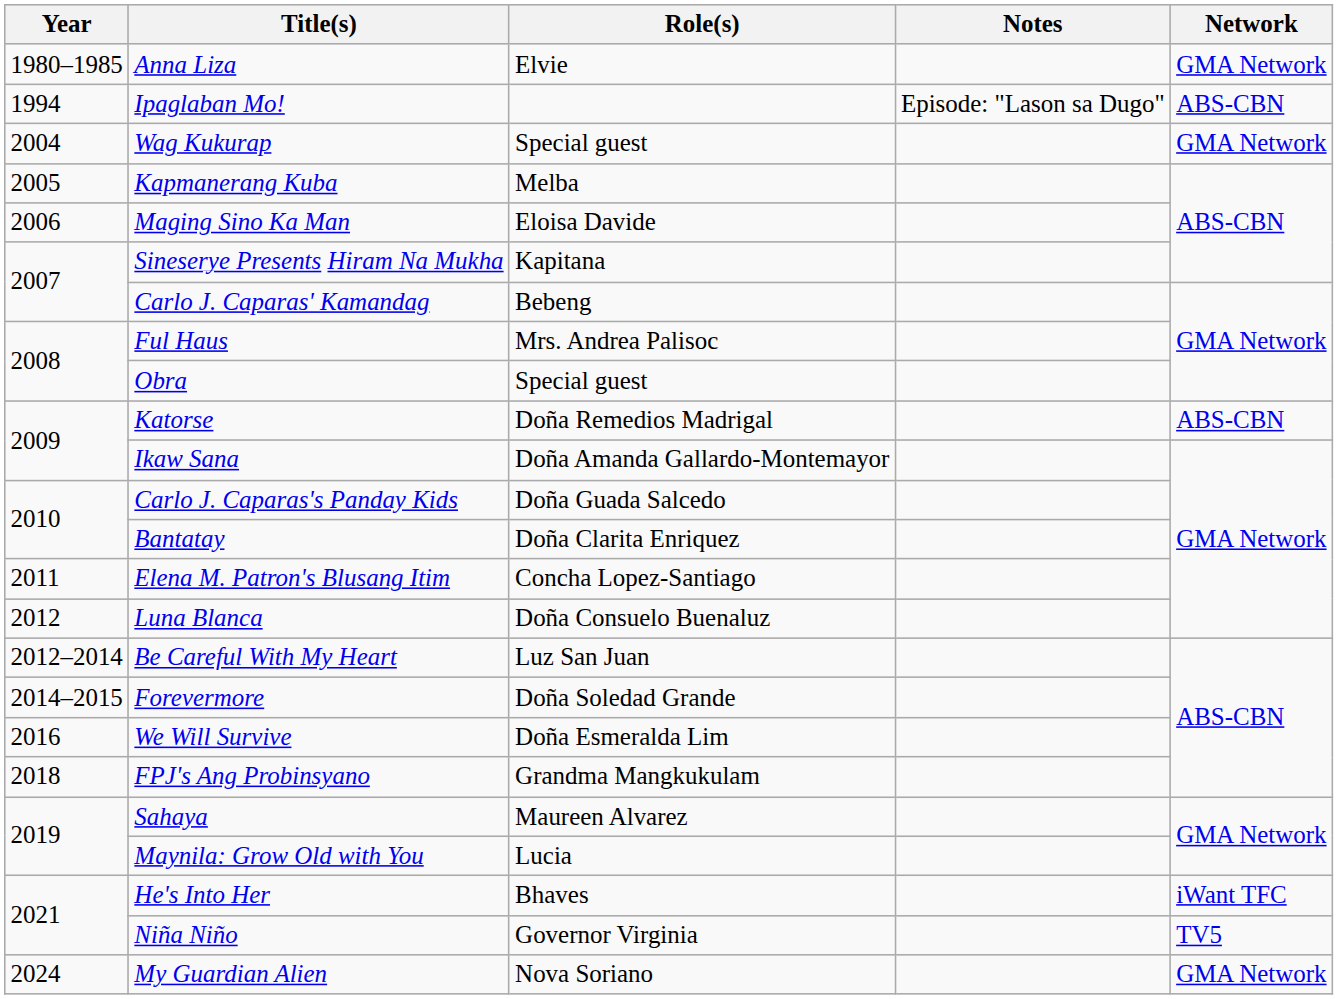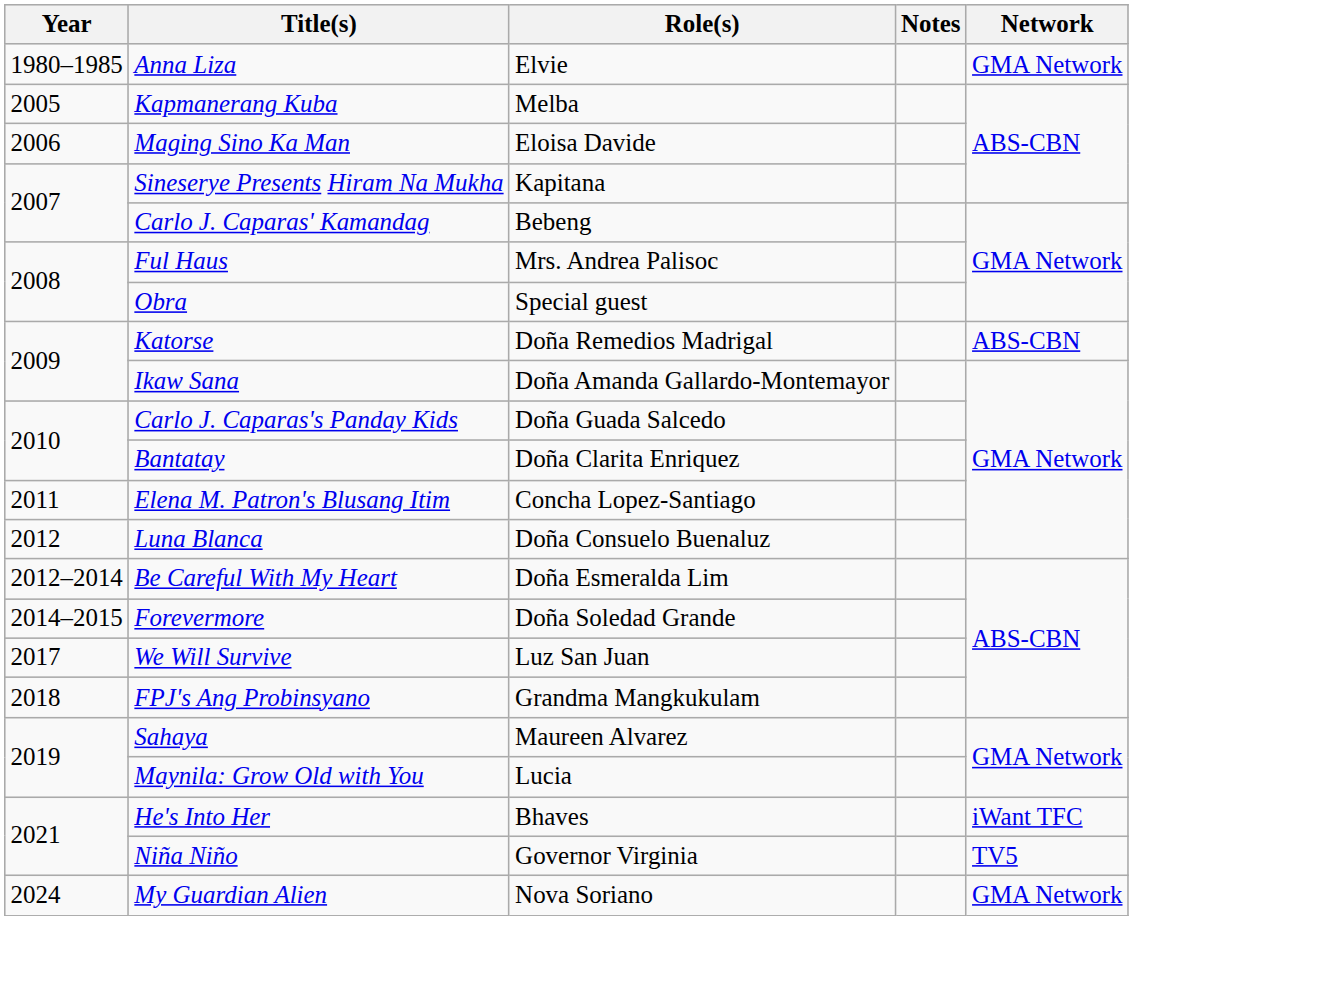- row: 1994 | Ipaglaban Mo! | Episode: "Lason sa Dugo" | ABS-CBN
- row: 2004 | Wag Kukurap | Special guest | GMA Network
Be Careful With My Heart | Role(s): Luz San Juan -> Doña Esmeralda Lim
We Will Survive | Year: 2016 -> 2017
We Will Survive | Role(s): Doña Esmeralda Lim -> Luz San Juan
